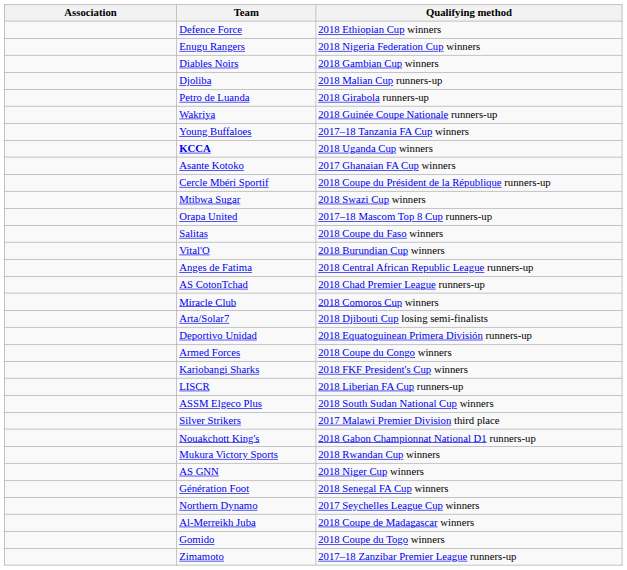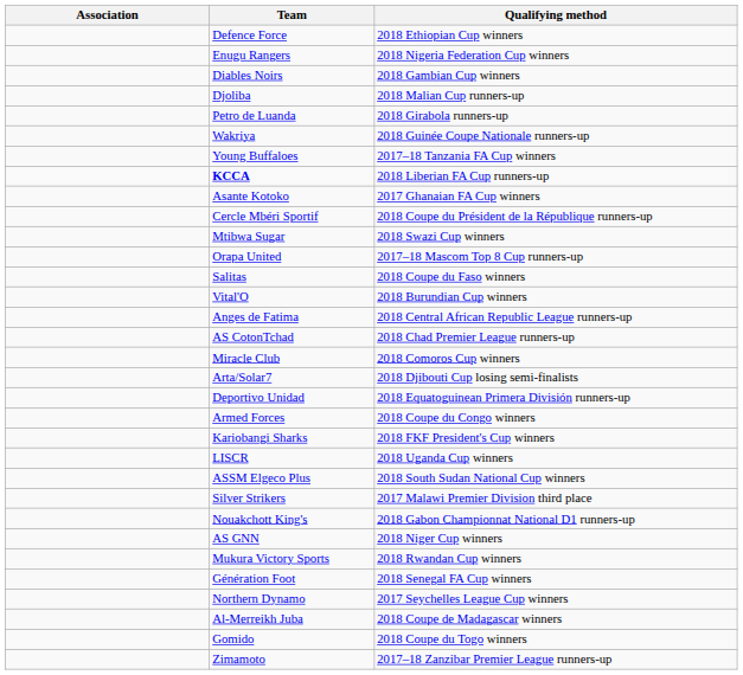KCCA | Qualifying method: 2018 Uganda Cup winners -> 2018 Liberian FA Cup runners-up
LISCR | Qualifying method: 2018 Liberian FA Cup runners-up -> 2018 Uganda Cup winners
rows swapped: AS GNN <-> Mukura Victory Sports
